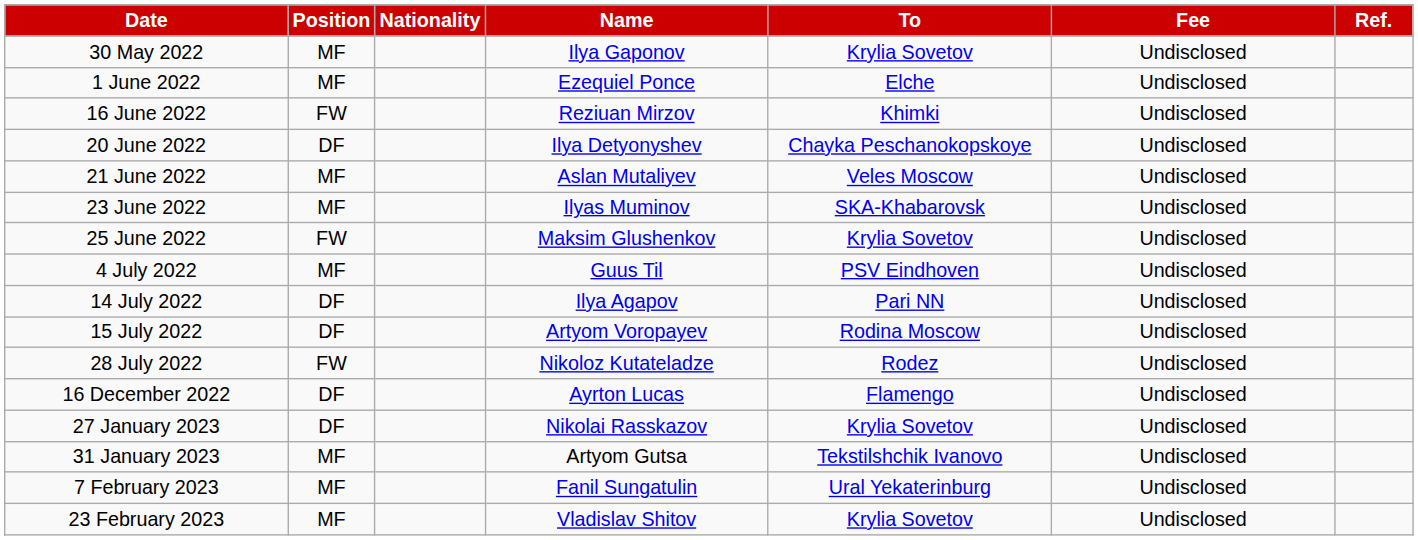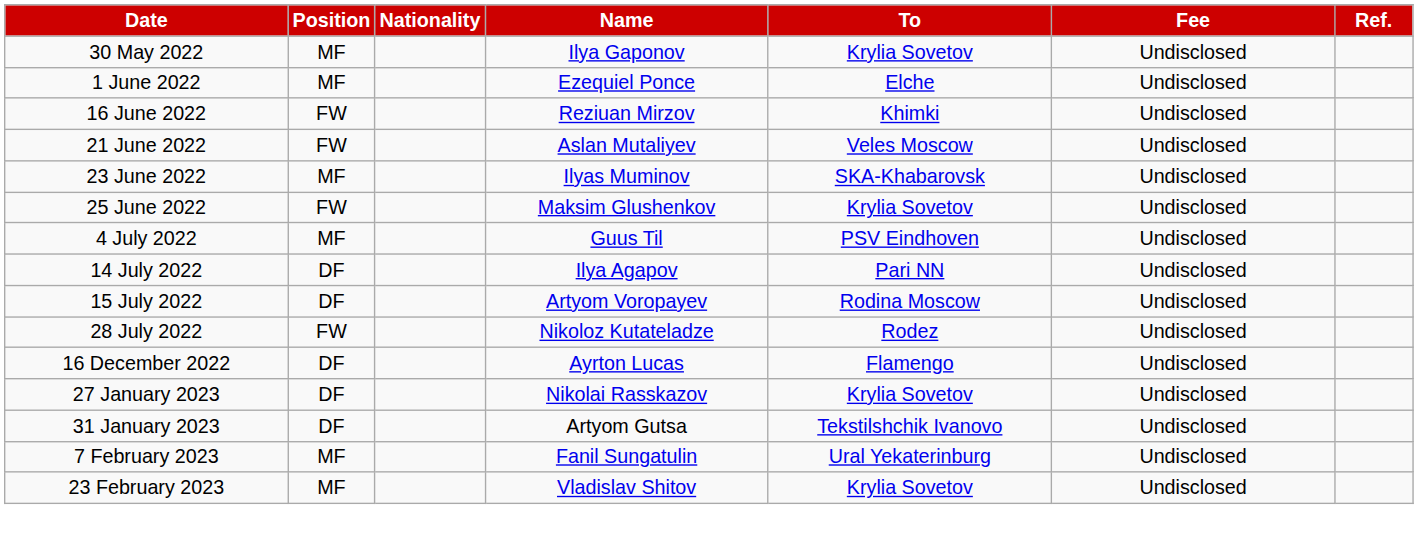- row: 20 June 2022 | DF | Ilya Detyonyshev | Chayka Peschanokopskoye | Undisclosed
21 June 2022 | Position: MF -> FW
31 January 2023 | Position: MF -> DF
